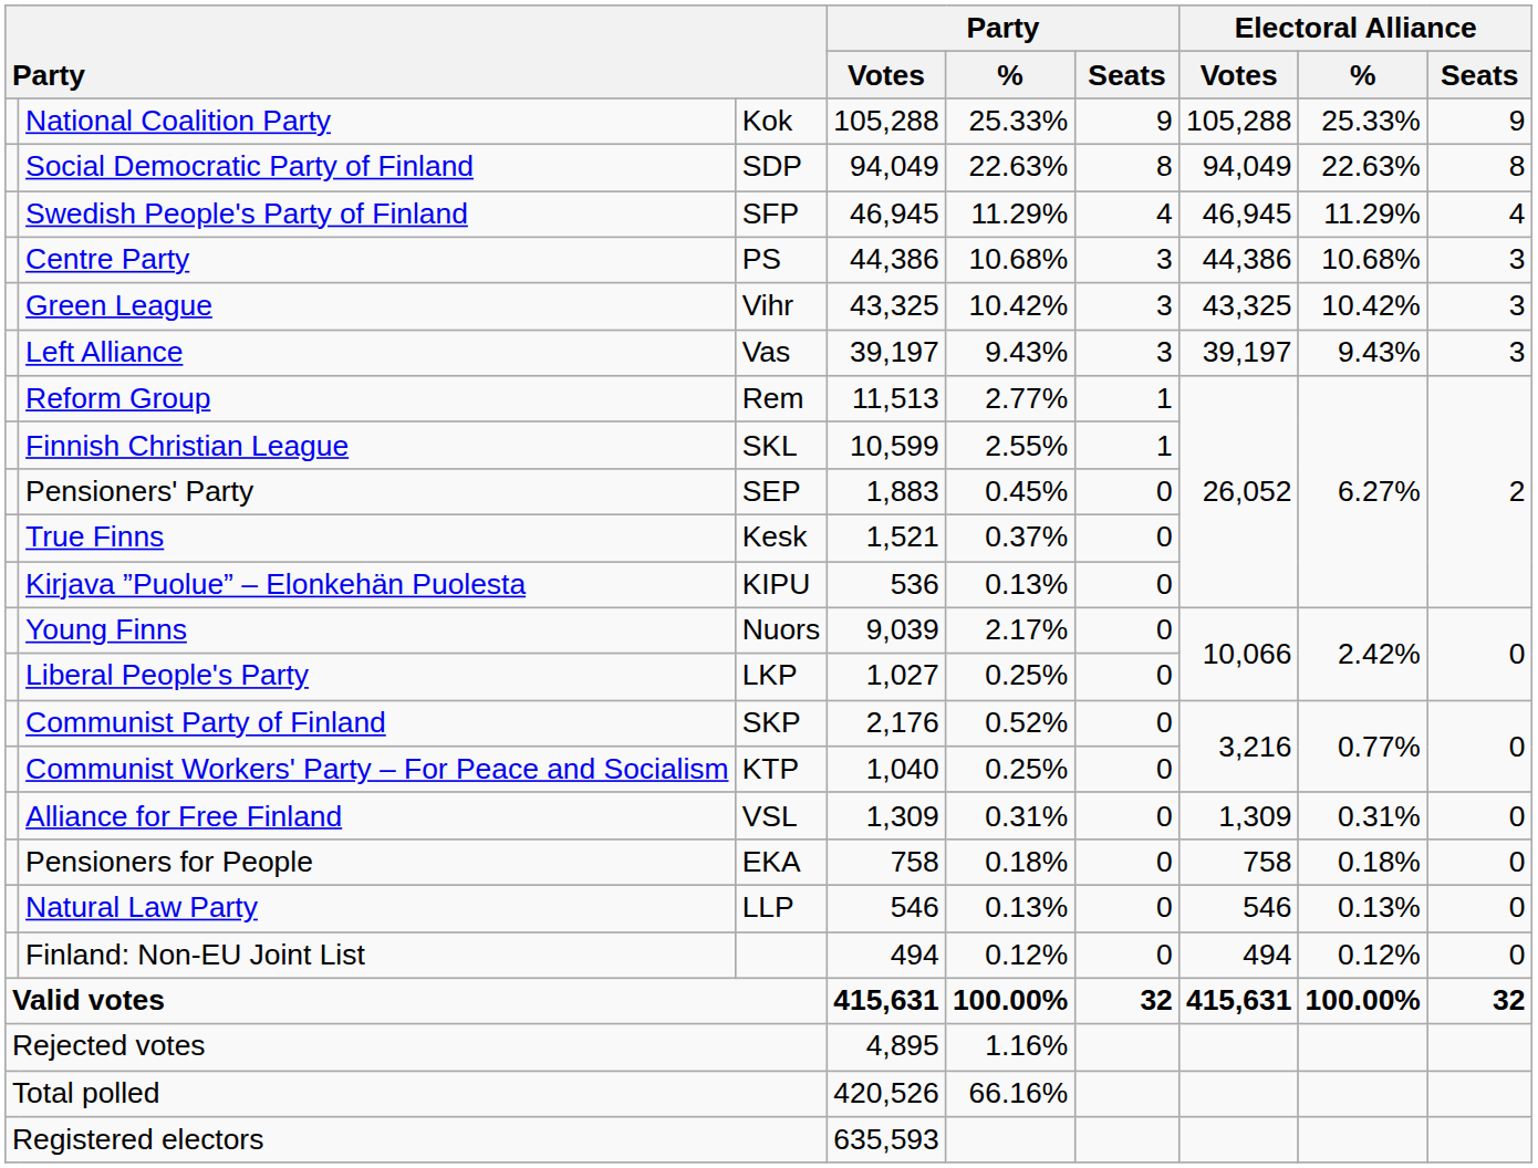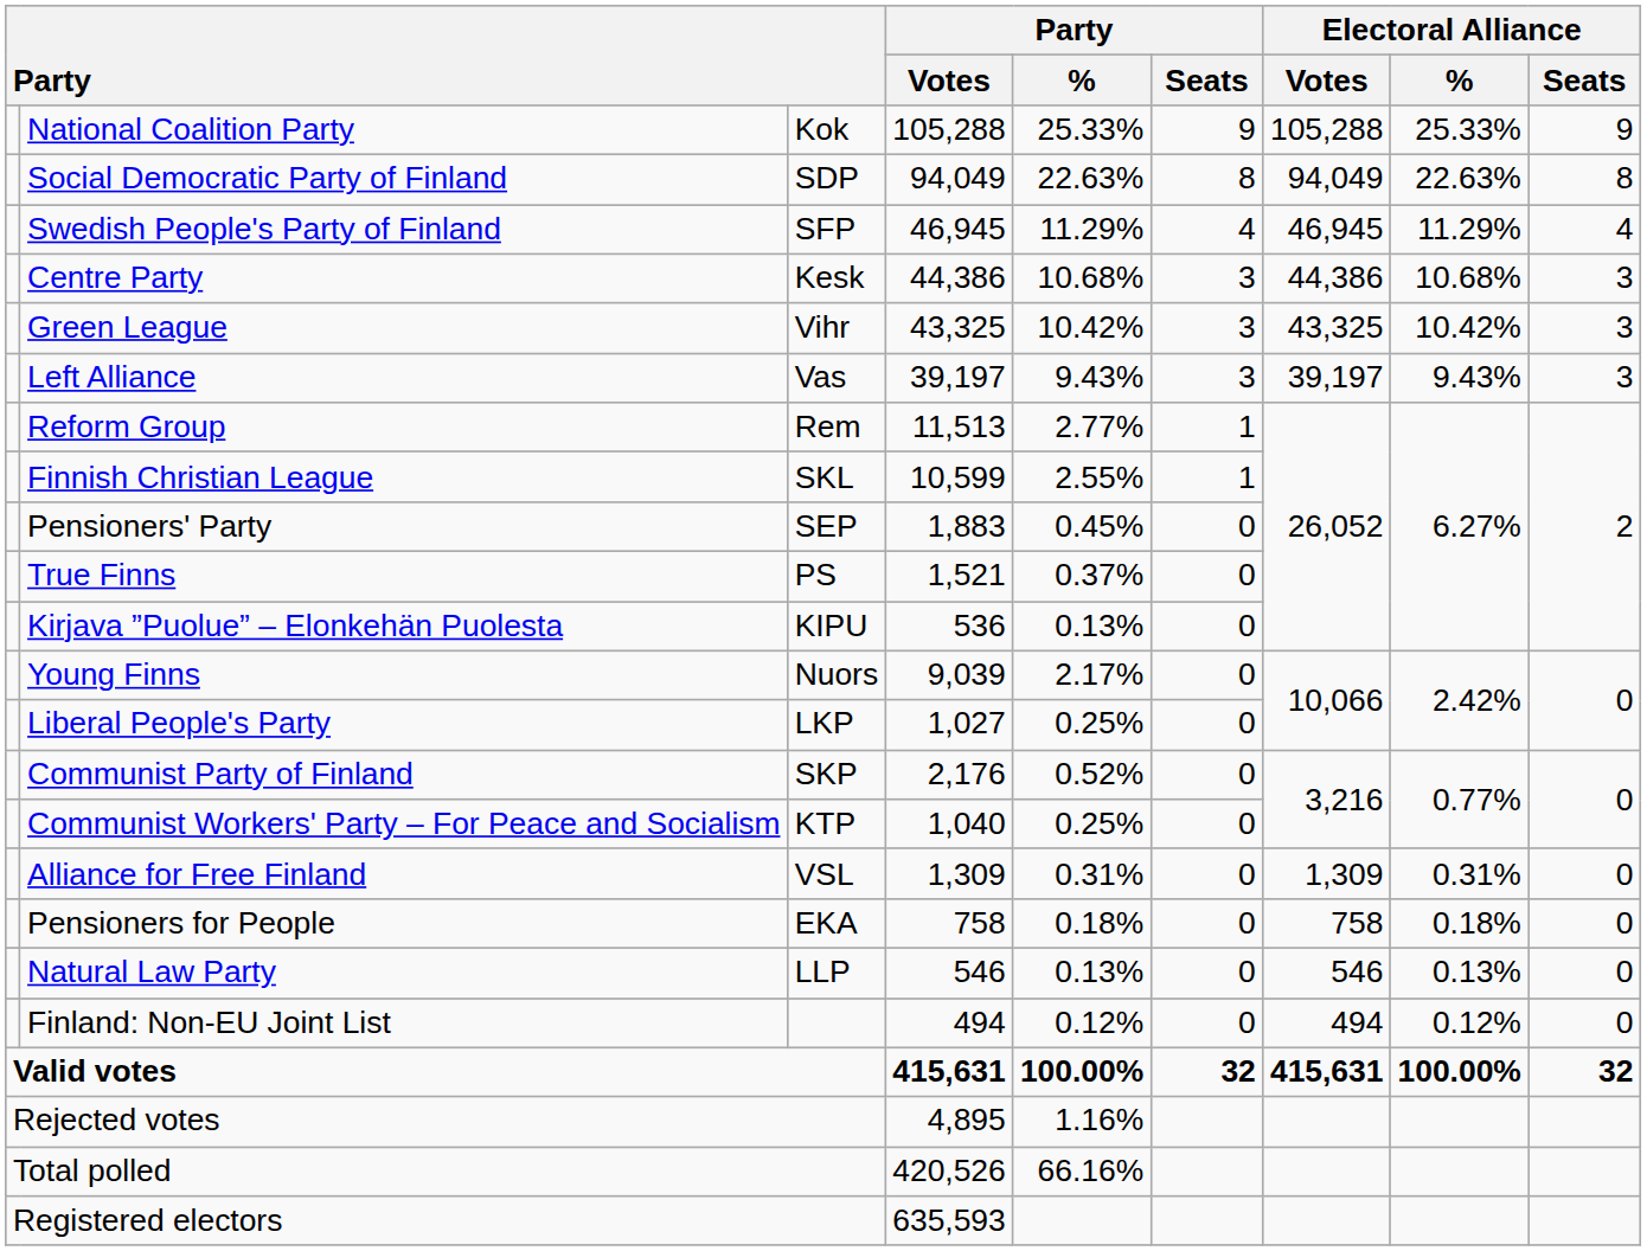Centre Party | column 3: PS -> Kesk
True Finns | column 3: Kesk -> PS
